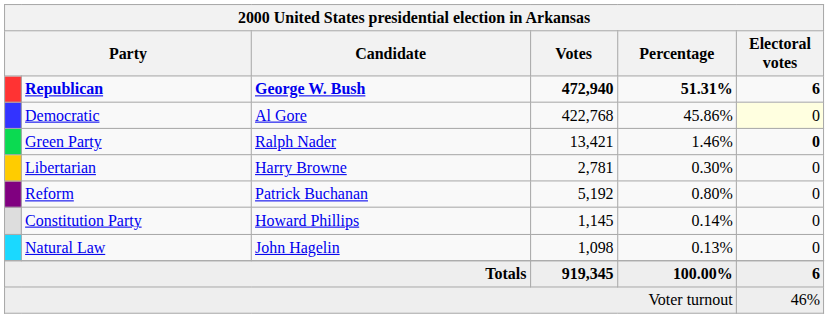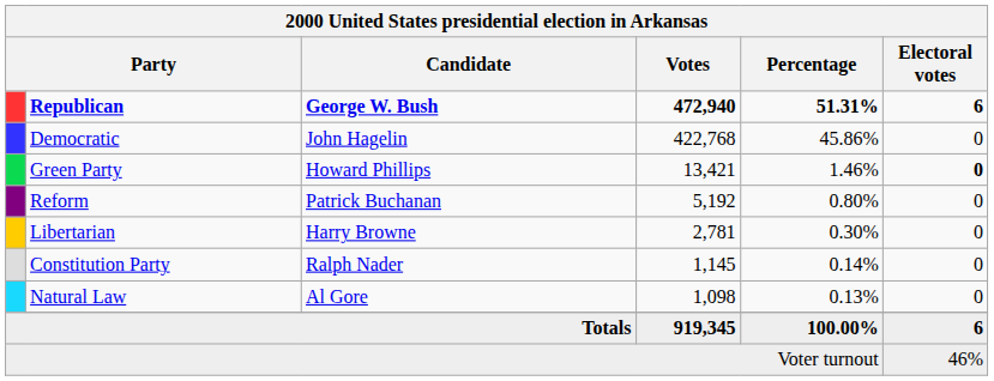Democratic | Candidate: Al Gore -> John Hagelin
Democratic | Electoral votes: lightyellow background -> no background
Green Party | Candidate: Ralph Nader -> Howard Phillips
rows swapped: Reform <-> Libertarian
Constitution Party | Candidate: Howard Phillips -> Ralph Nader
Natural Law | Candidate: John Hagelin -> Al Gore
